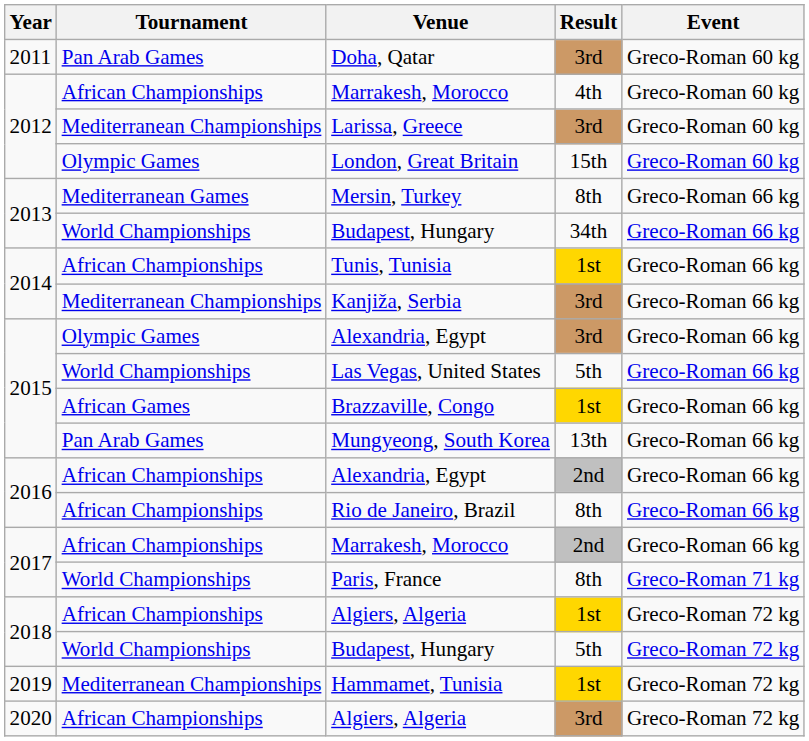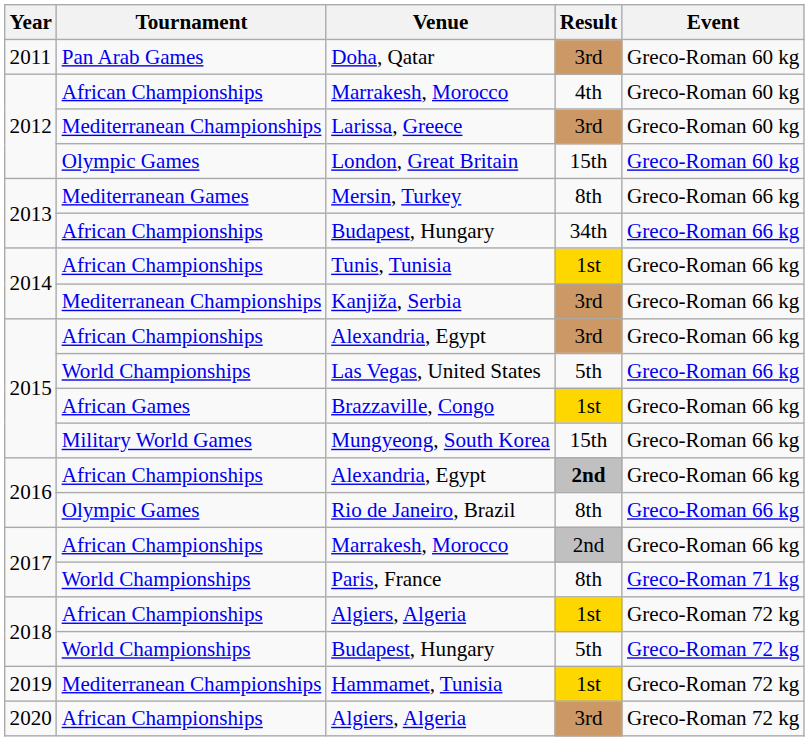2013 / Budapest, Hungary | Tournament: World Championships -> African Championships
2015 / Alexandria, Egypt | Tournament: Olympic Games -> African Championships
Mungyeong, South Korea | Tournament: Pan Arab Games -> Military World Games
Mungyeong, South Korea | Result: 13th -> 15th
2016 / Alexandria, Egypt | Result: normal -> bold
Rio de Janeiro, Brazil | Tournament: African Championships -> Olympic Games
